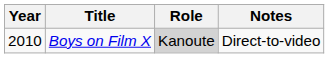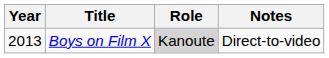Boys on Film X | Year: 2010 -> 2013
